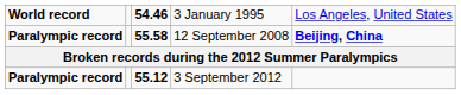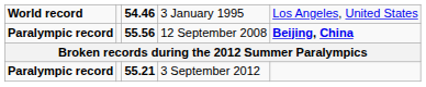12 September 2008 | column 3: 55.58 -> 55.56
3 September 2012 | column 3: 55.12 -> 55.21
